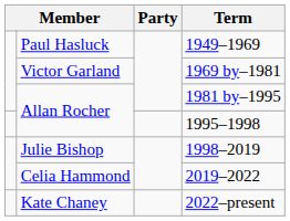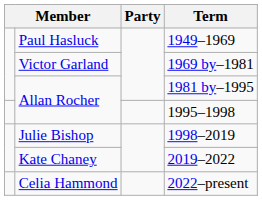2019–2022 | column 2: Celia Hammond -> Kate Chaney
2022–present | column 2: Kate Chaney -> Celia Hammond
